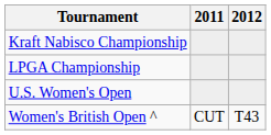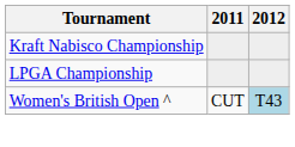- row: U.S. Women's Open
Women's British Open ^ | 2012: no background -> lightblue background
